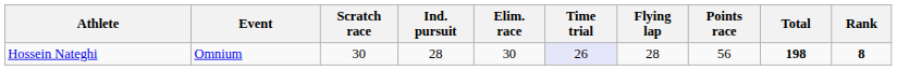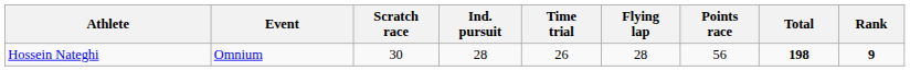- column: Elim. race | 30
Hossein Nateghi | Time trial: lavender background -> no background
Hossein Nateghi | Rank: 8 -> 9
